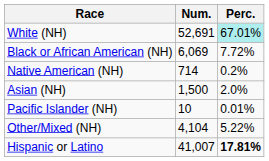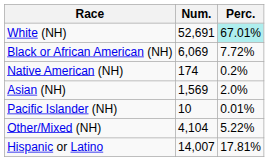Native American (NH) | Num.: 714 -> 174
Asian (NH) | Num.: 1,500 -> 1,569
Hispanic or Latino | Num.: 41,007 -> 14,007
Hispanic or Latino | Perc.: bold -> normal
